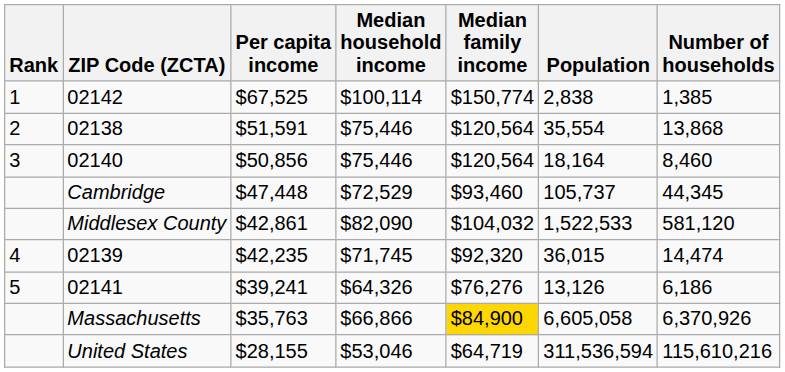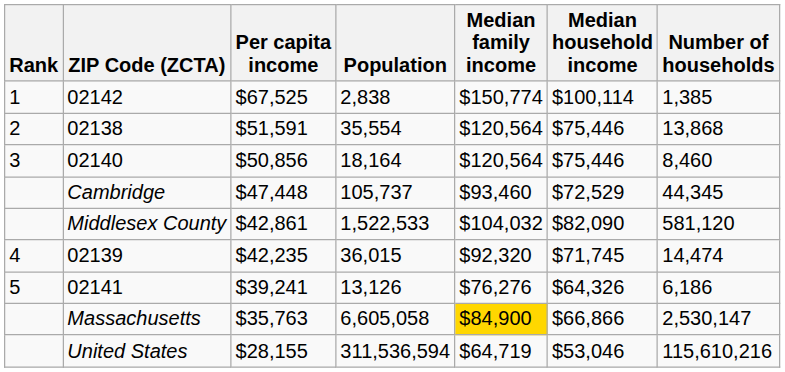columns swapped: Median household income <-> Population
Massachusetts | Number of households: 6,370,926 -> 2,530,147
